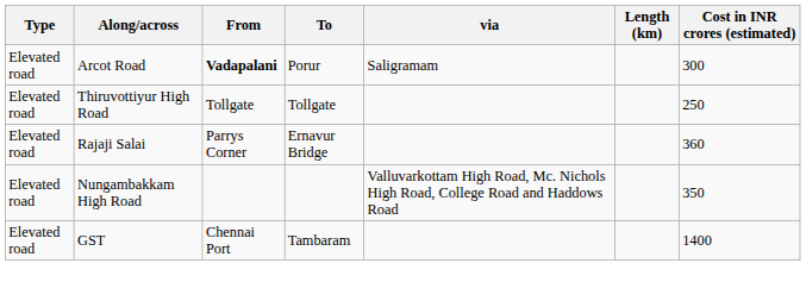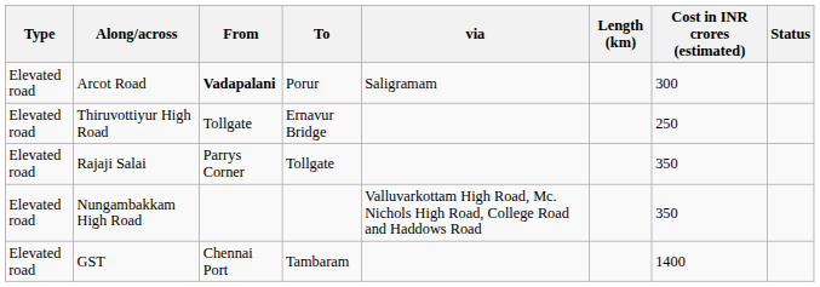+ column: Status
Thiruvottiyur High Road | To: Tollgate -> Ernavur Bridge
Rajaji Salai | To: Ernavur Bridge -> Tollgate
Rajaji Salai | Cost in INR crores (estimated): 360 -> 350
